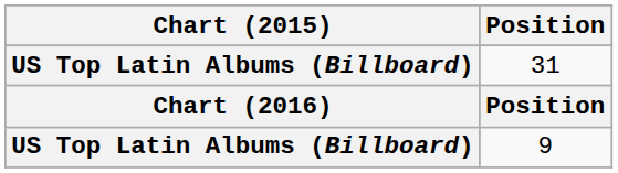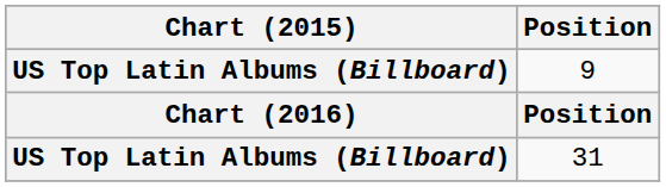rows swapped: 9 <-> 31
